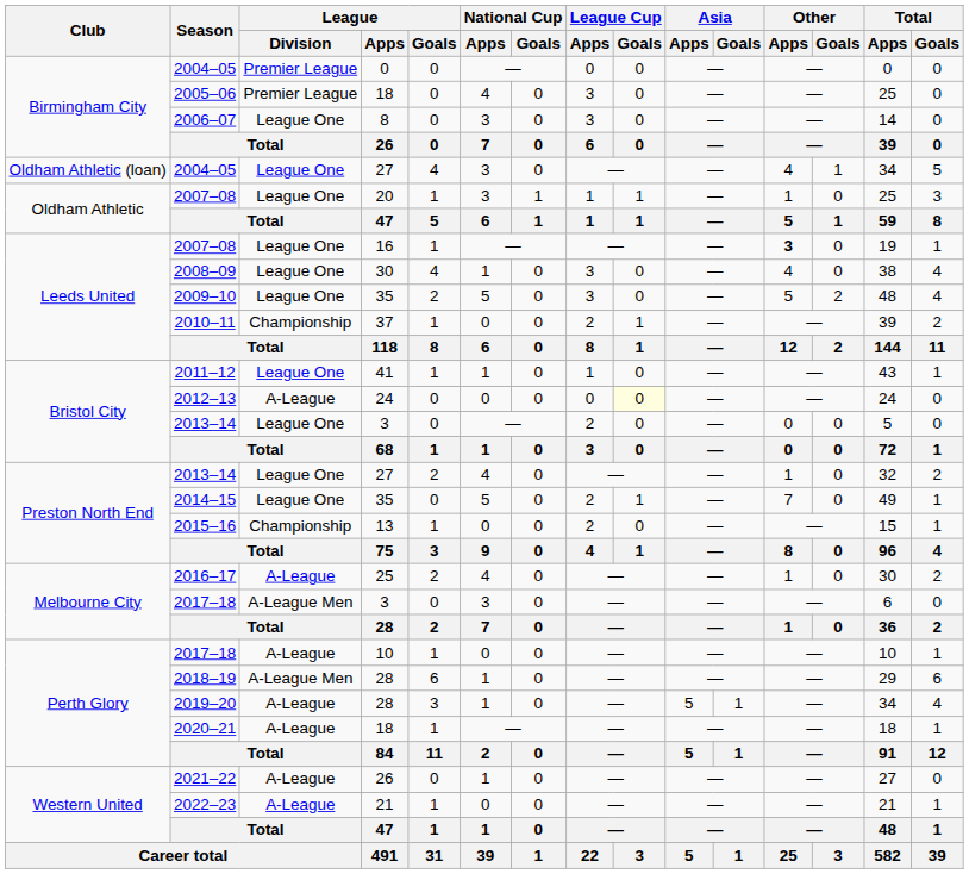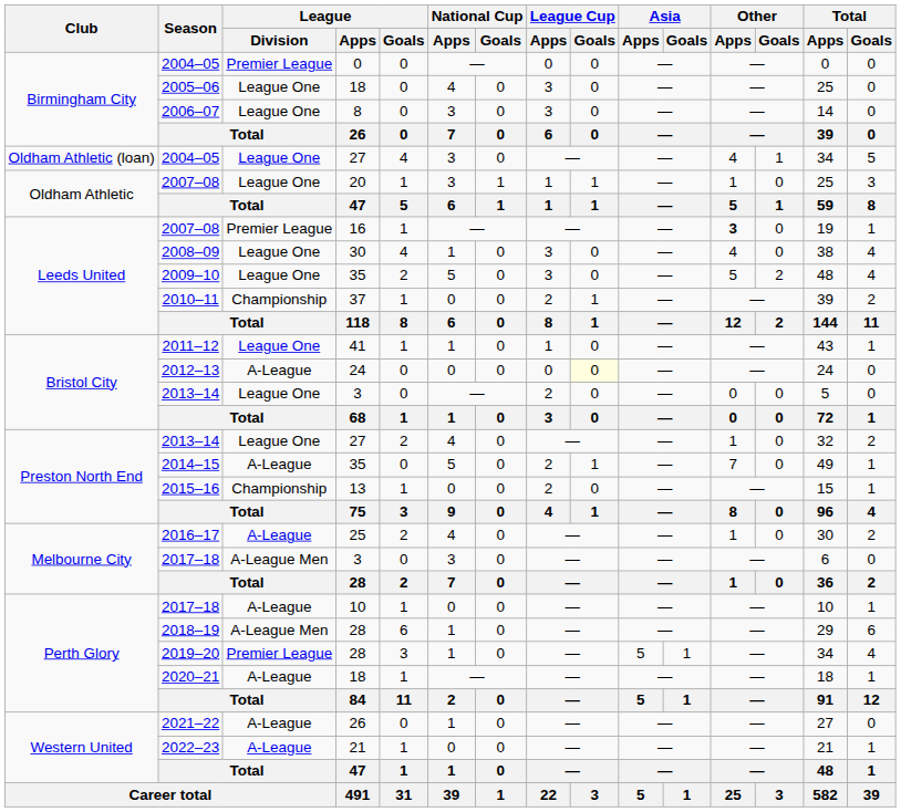2005–06 | League / Division: Premier League -> League One
2007–08 / 16 | League / Division: League One -> Premier League
2014–15 | League / Division: League One -> A-League
2019–20 | League / Division: A-League -> Premier League
